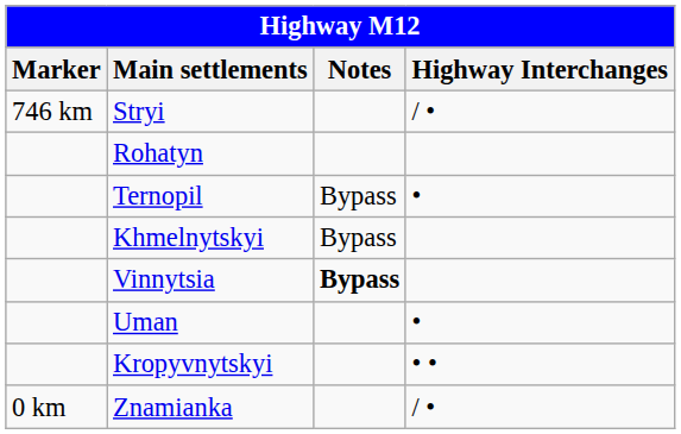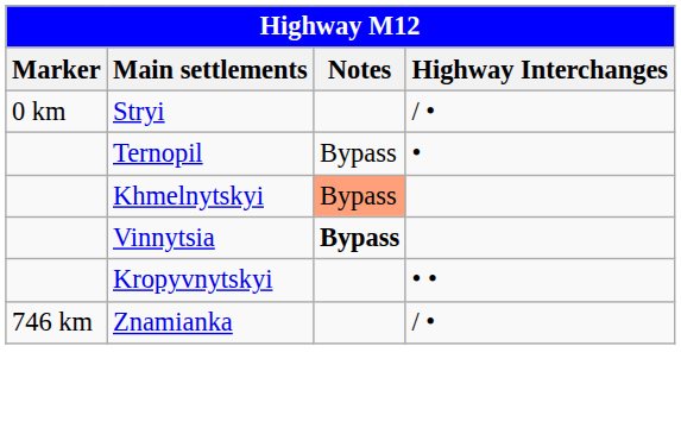Stryi | Marker: 746 km -> 0 km
- row: Rohatyn
Khmelnytskyi | Notes: no background -> lightsalmon background
- row: Uman | •
Znamianka | Marker: 0 km -> 746 km
